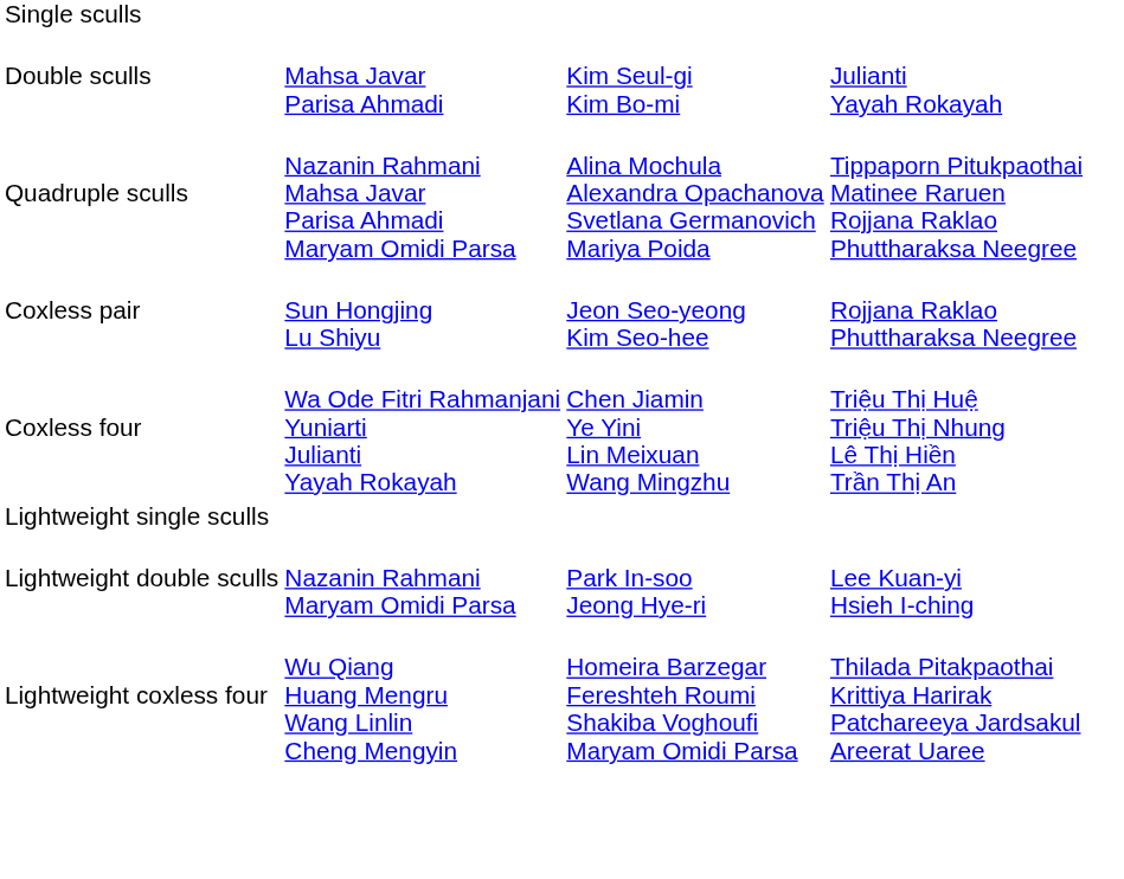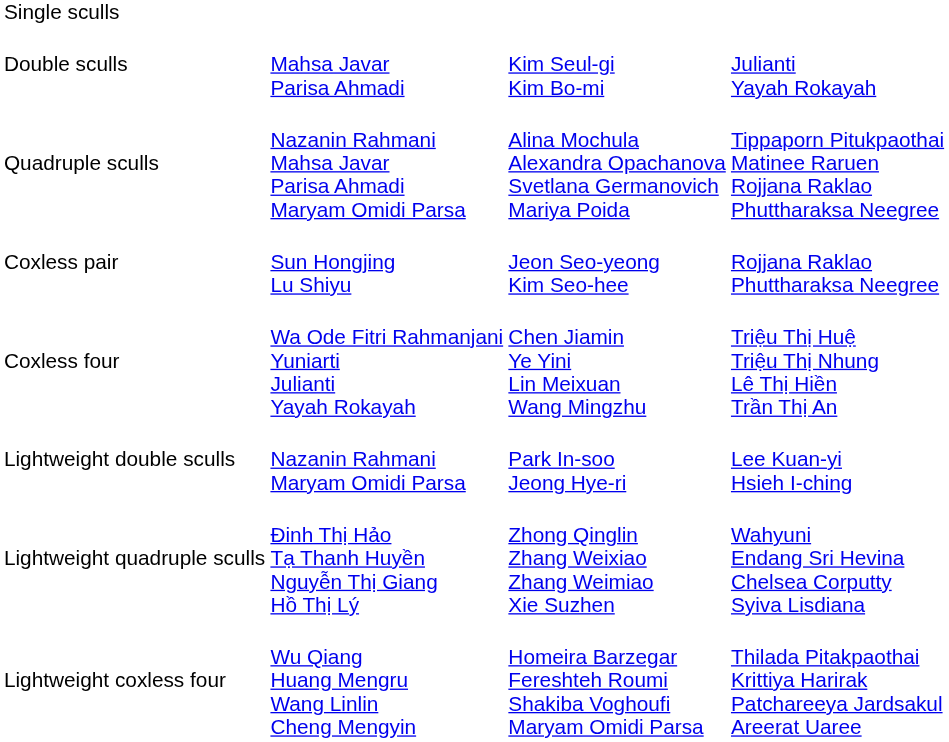- row: Lightweight single sculls
+ row: Lightweight quadruple sculls | Đinh Thị Hảo Tạ Thanh Huyền Nguyễn Thị Giang Hồ Thị Lý | Zhong Qinglin Zhang Weixiao Zhang Weimiao Xie Suzhen | Wahyuni Endang Sri Hevina Chelsea Corputty Syiva Lisdiana
